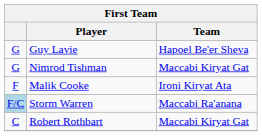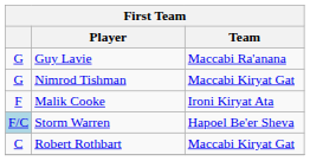Guy Lavie | Team: Hapoel Be'er Sheva -> Maccabi Ra'anana
Storm Warren | Team: Maccabi Ra'anana -> Hapoel Be'er Sheva
